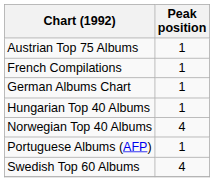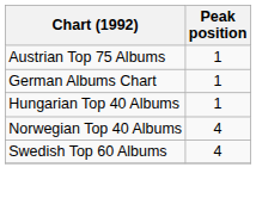- row: French Compilations | 1
- row: Portuguese Albums (AFP) | 1
